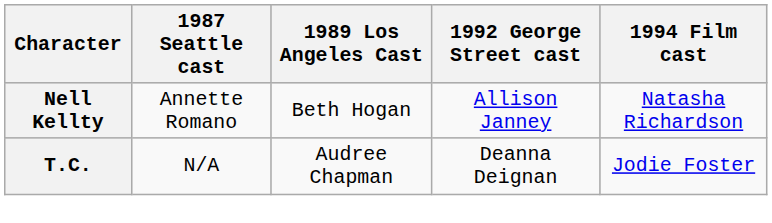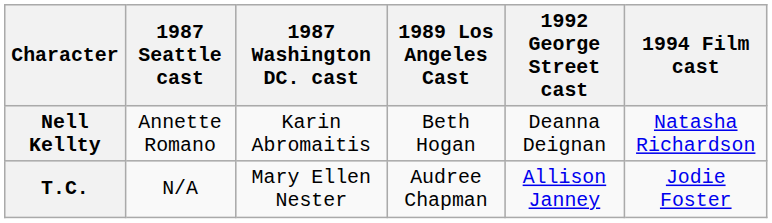+ column: 1987 Washington DC. cast | Karin Abromaitis | Mary Ellen Nester
Nell Kellty | 1992 George Street cast: Allison Janney -> Deanna Deignan
T.C. | 1992 George Street cast: Deanna Deignan -> Allison Janney
